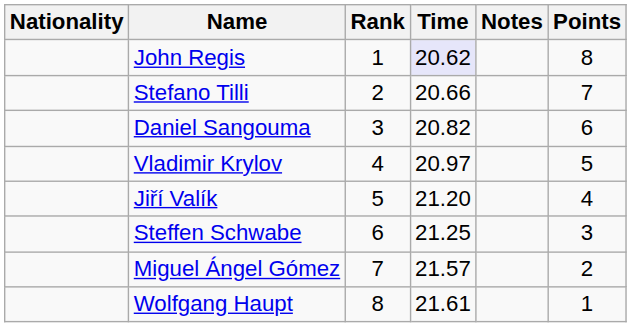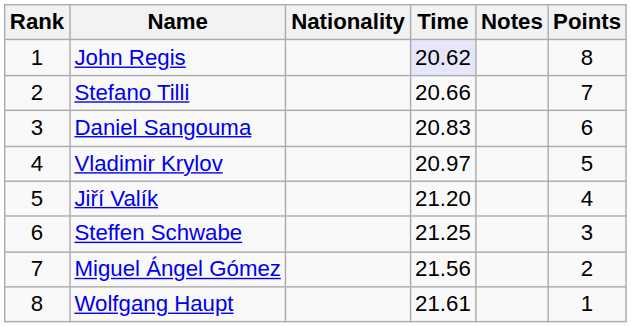columns swapped: Rank <-> Nationality
Daniel Sangouma | Time: 20.82 -> 20.83
Miguel Ángel Gómez | Time: 21.57 -> 21.56
